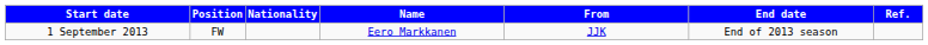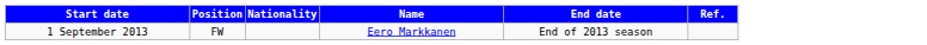- column: From | JJK
